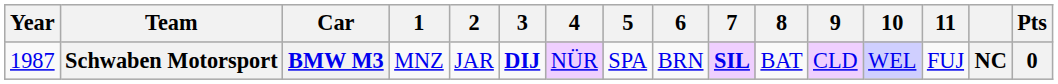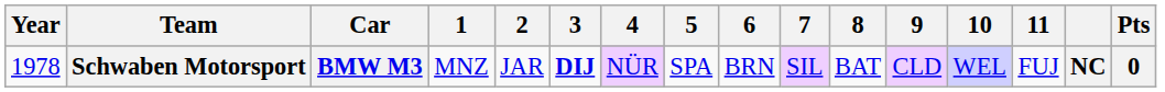Schwaben Motorsport | Year: 1987 -> 1978
Schwaben Motorsport | 7: bold -> normal
